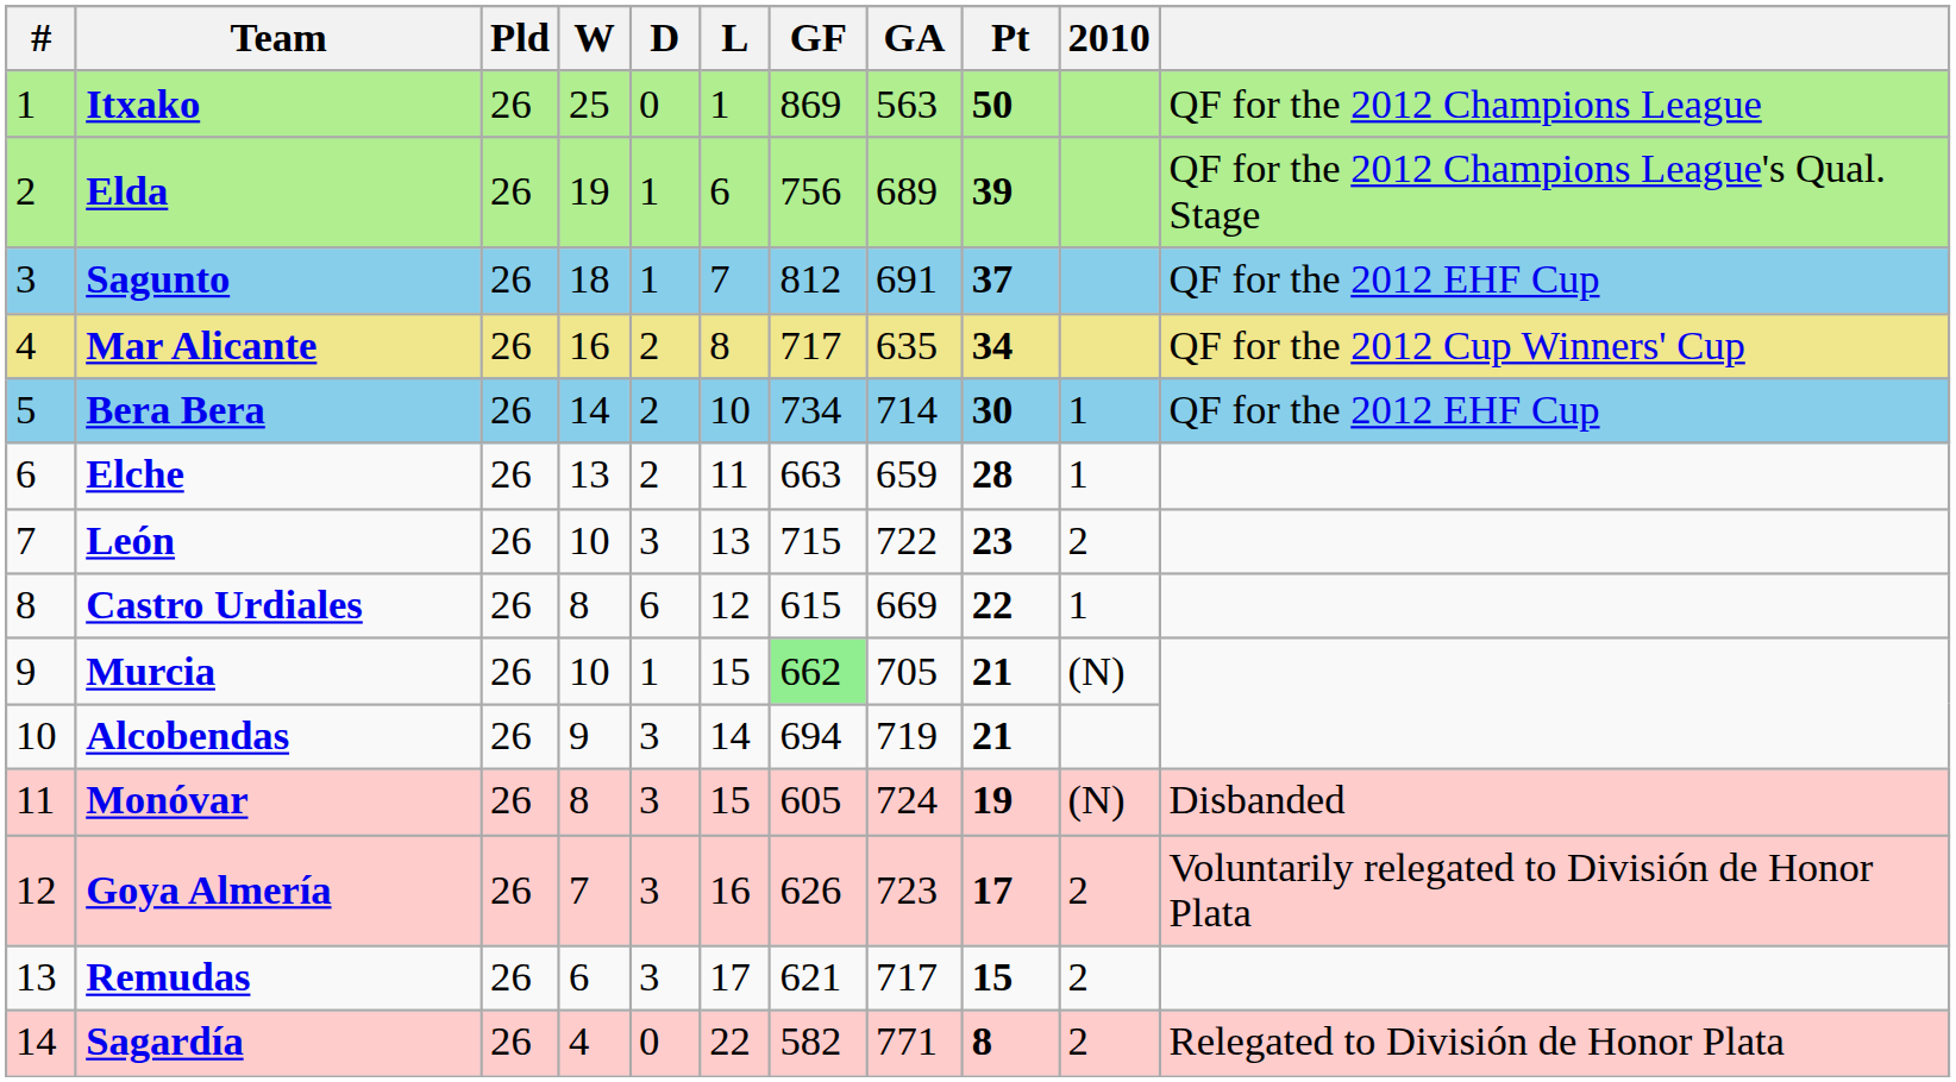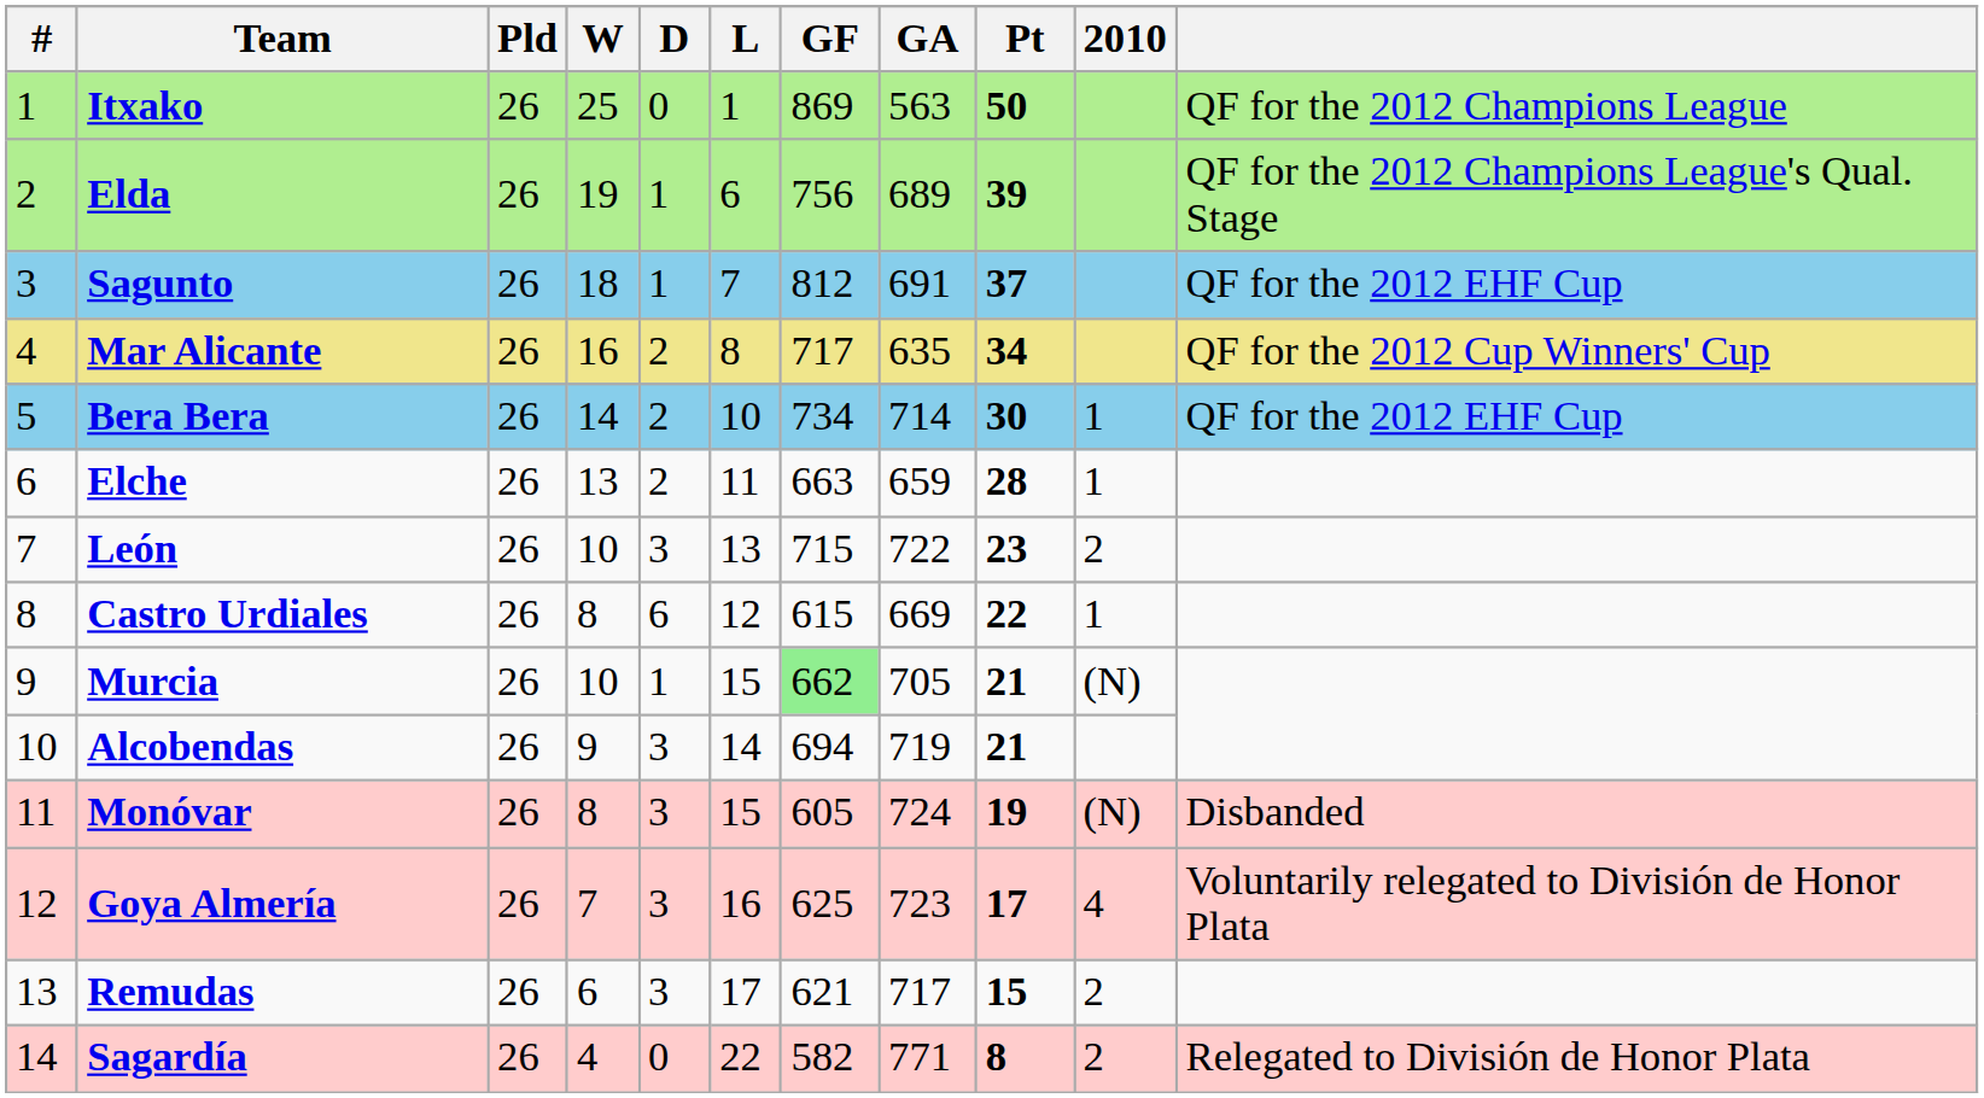Goya Almería | GF: 626 -> 625
Goya Almería | 2010: 2 -> 4
